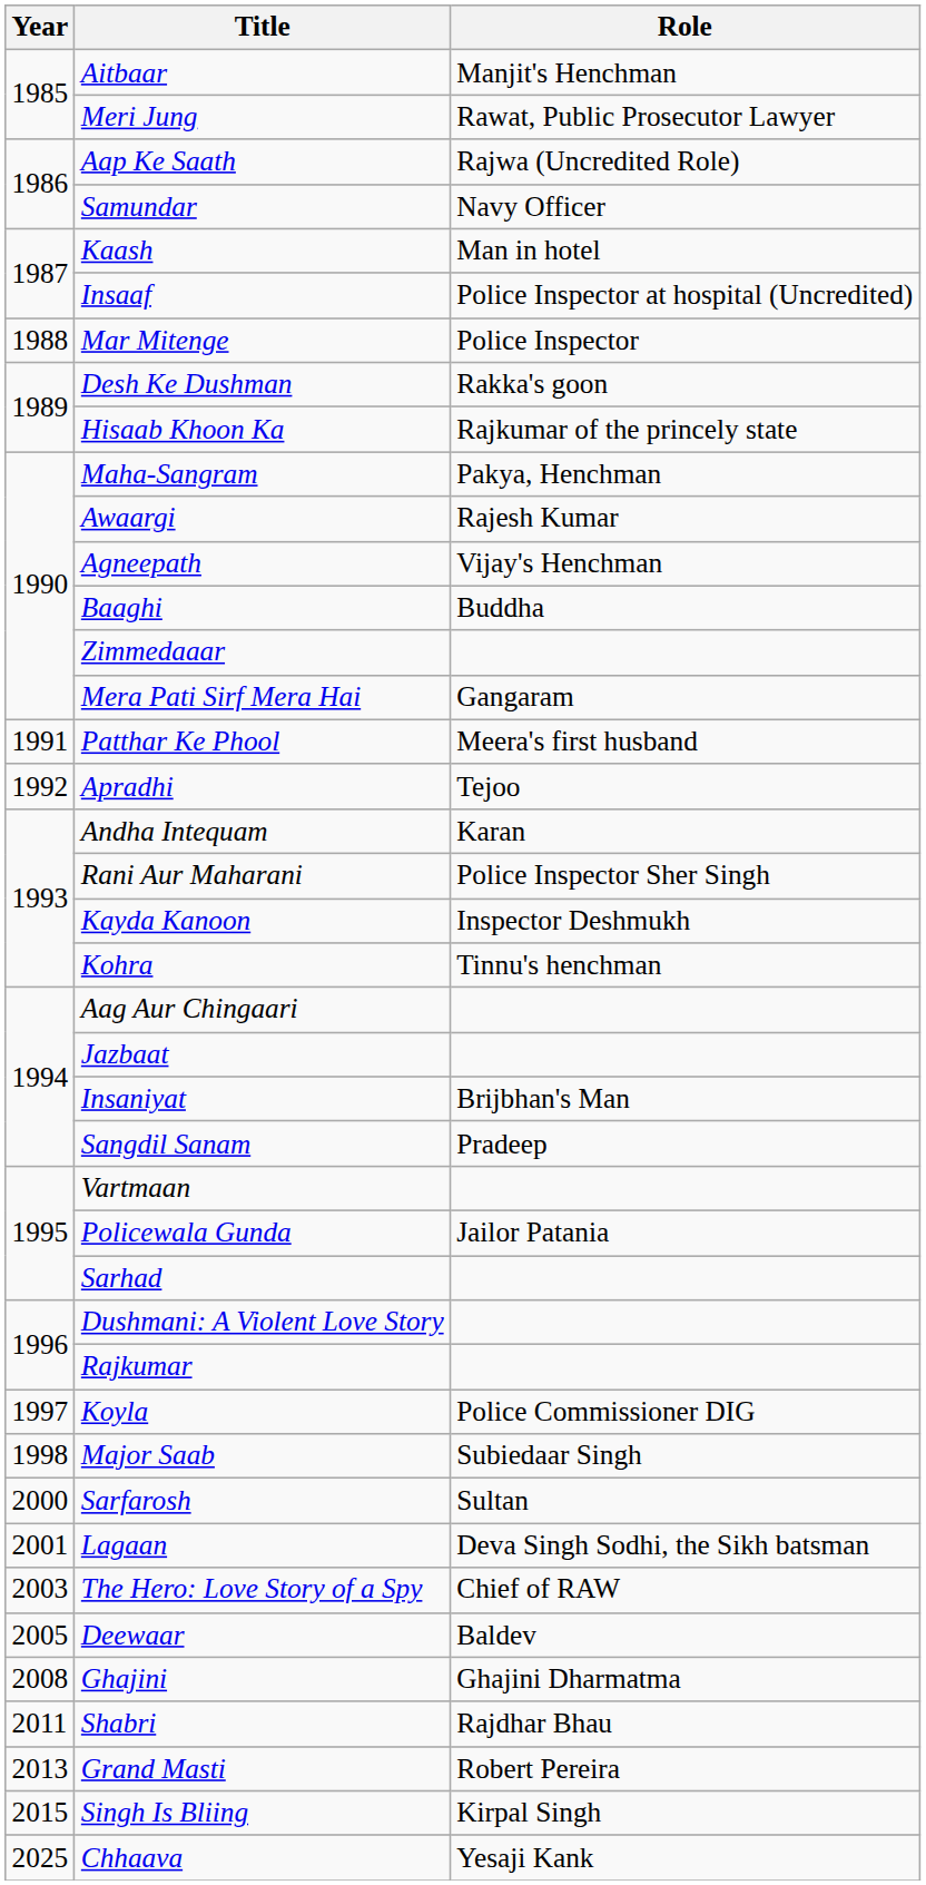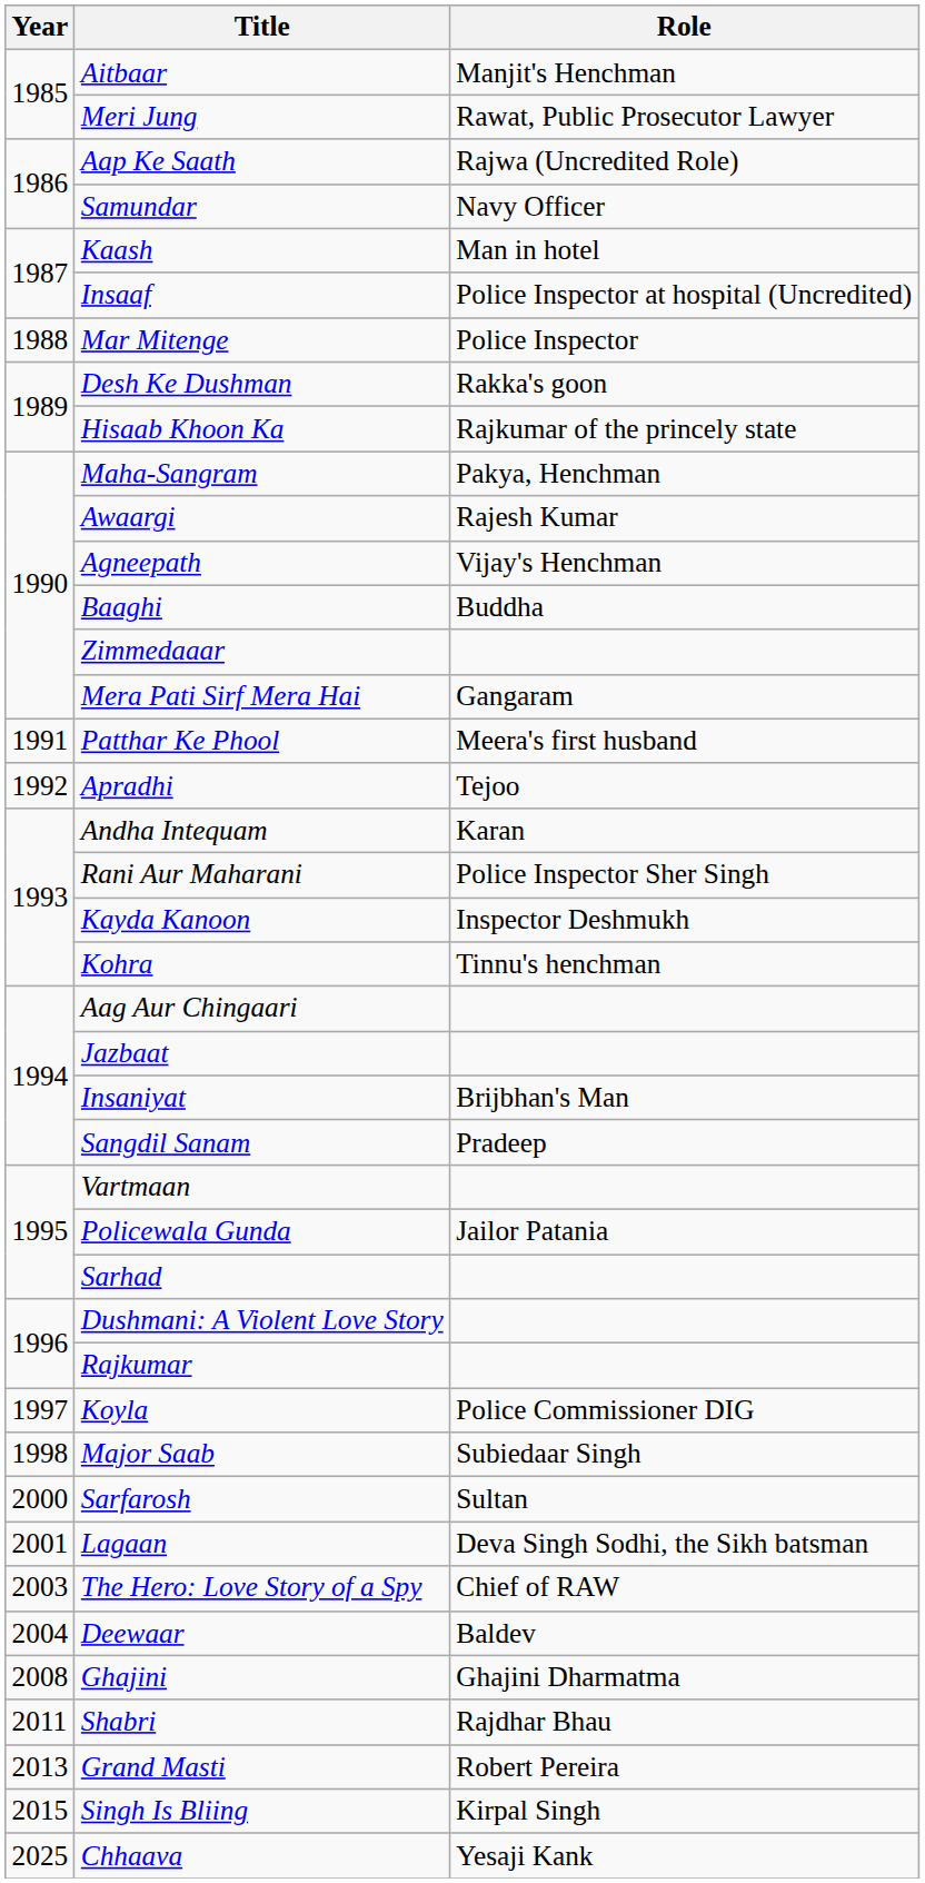Deewaar | Year: 2005 -> 2004
